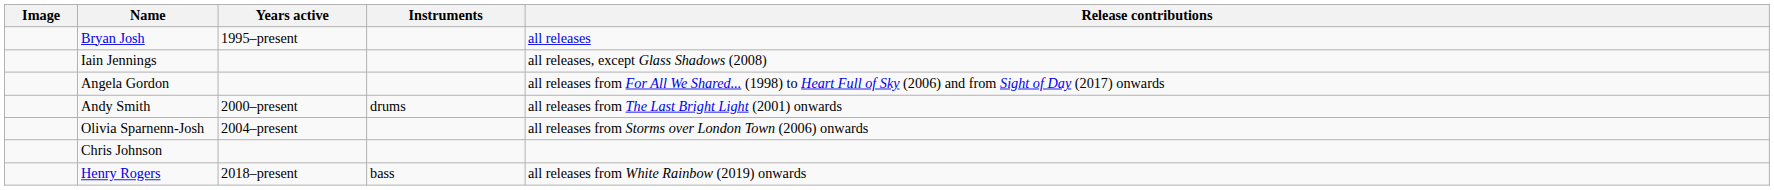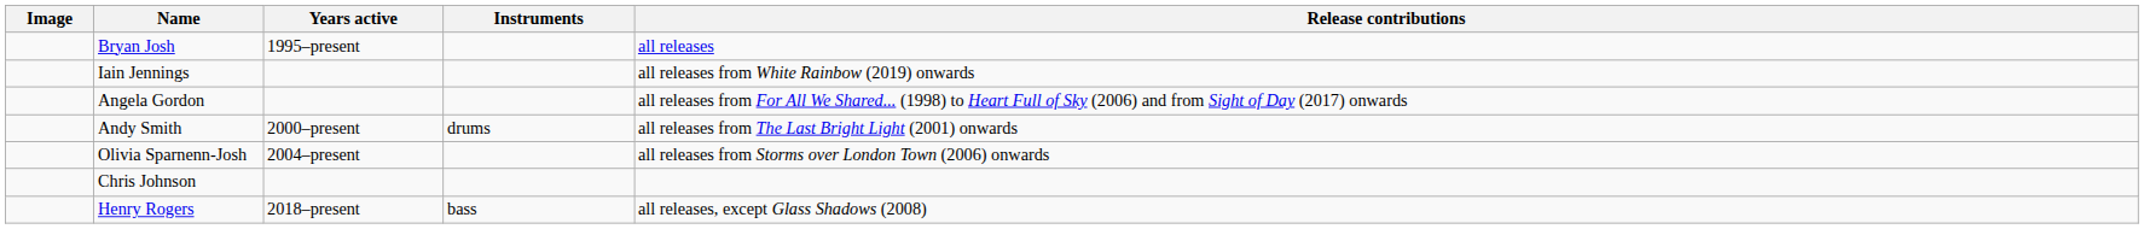Iain Jennings | Release contributions: all releases, except Glass Shadows (2008) -> all releases from White Rainbow (2019) onwards
Henry Rogers | Release contributions: all releases from White Rainbow (2019) onwards -> all releases, except Glass Shadows (2008)
